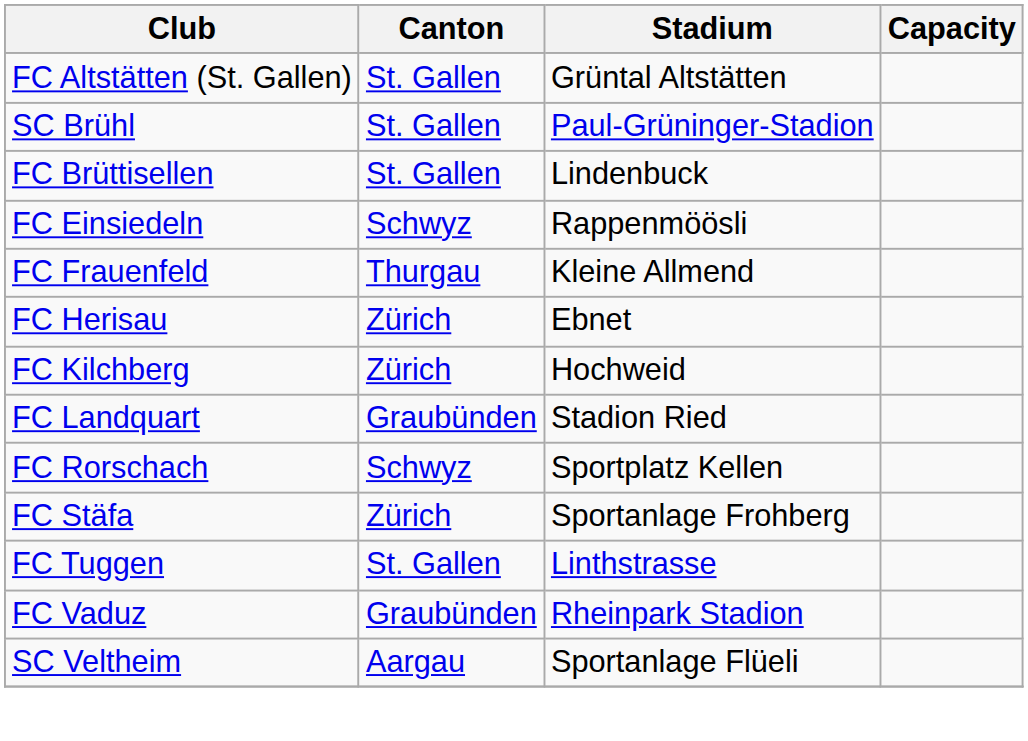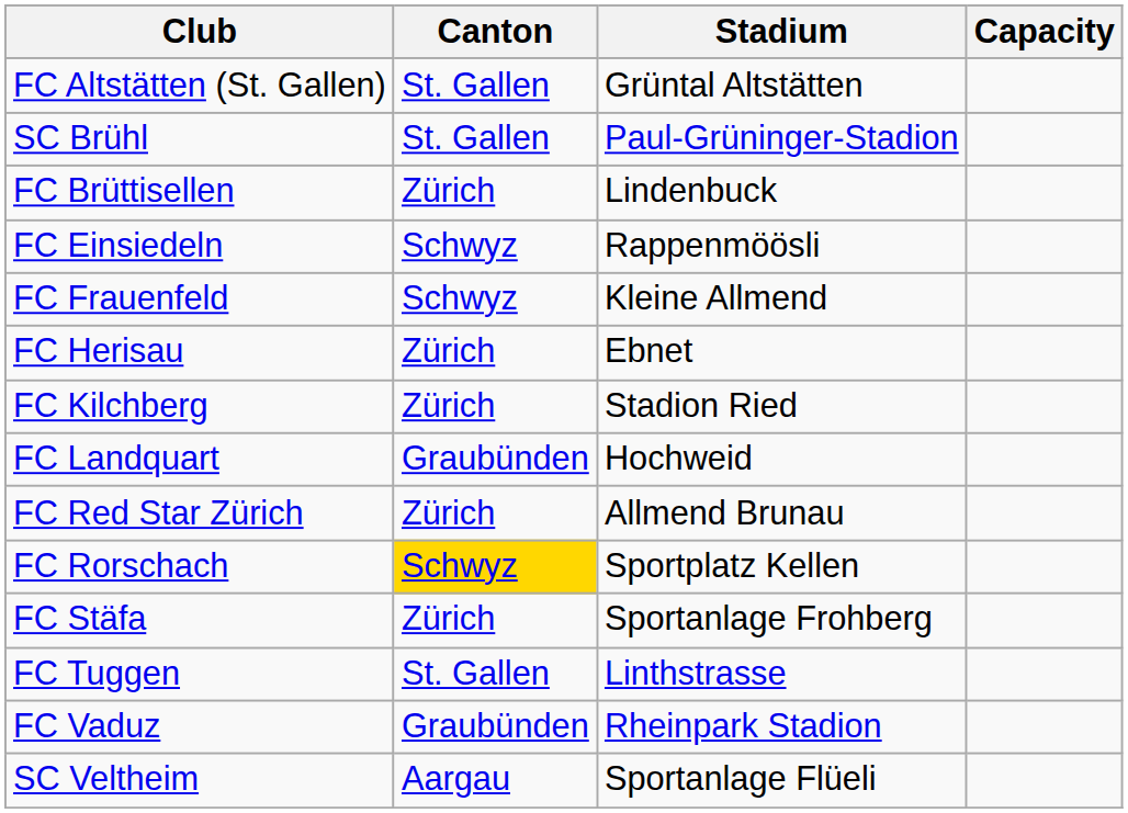FC Brüttisellen | Canton: St. Gallen -> Zürich
FC Frauenfeld | Canton: Thurgau -> Schwyz
FC Kilchberg | Stadium: Hochweid -> Stadion Ried
FC Landquart | Stadium: Stadion Ried -> Hochweid
+ row: FC Red Star Zürich | Zürich | Allmend Brunau
FC Rorschach | Canton: no background -> gold background
